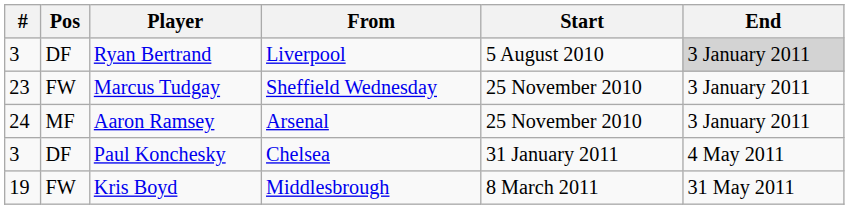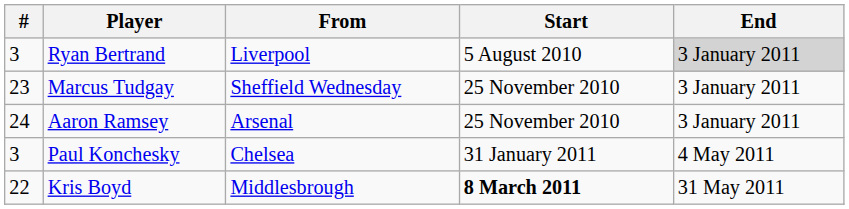- column: Pos | DF | FW | MF | DF | FW
Kris Boyd | #: 19 -> 22
Kris Boyd | Start: normal -> bold
